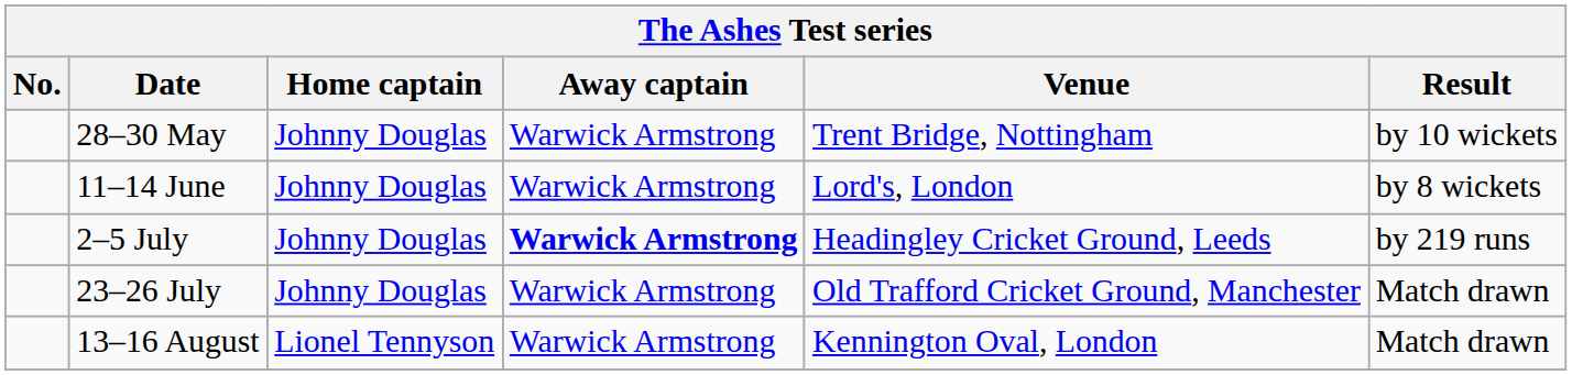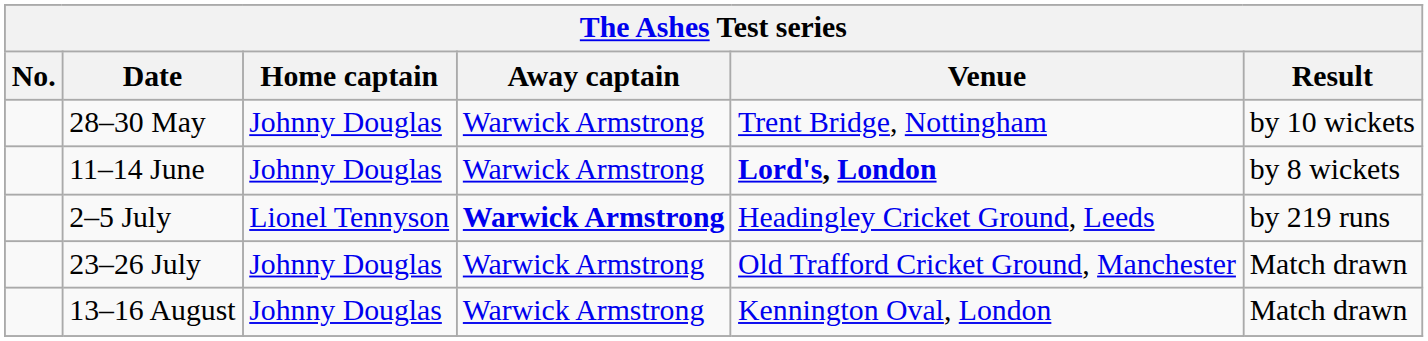11–14 June | Venue: normal -> bold
2–5 July | Home captain: Johnny Douglas -> Lionel Tennyson
13–16 August | Home captain: Lionel Tennyson -> Johnny Douglas
